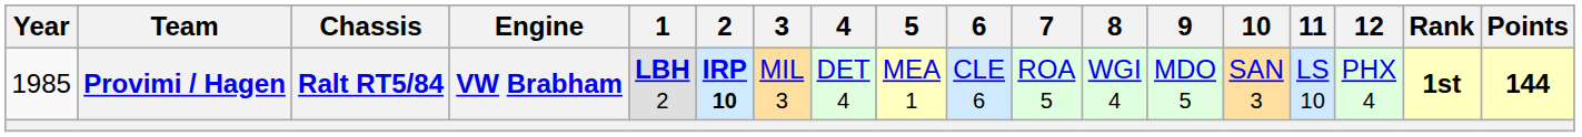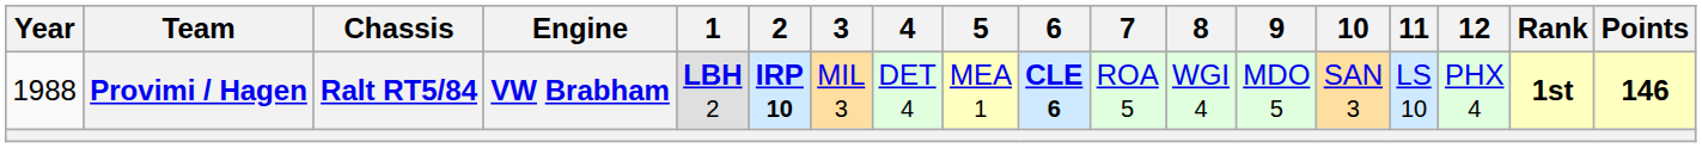Provimi / Hagen | Year: 1985 -> 1988
Provimi / Hagen | 6: normal -> bold
Provimi / Hagen | Points: 144 -> 146
